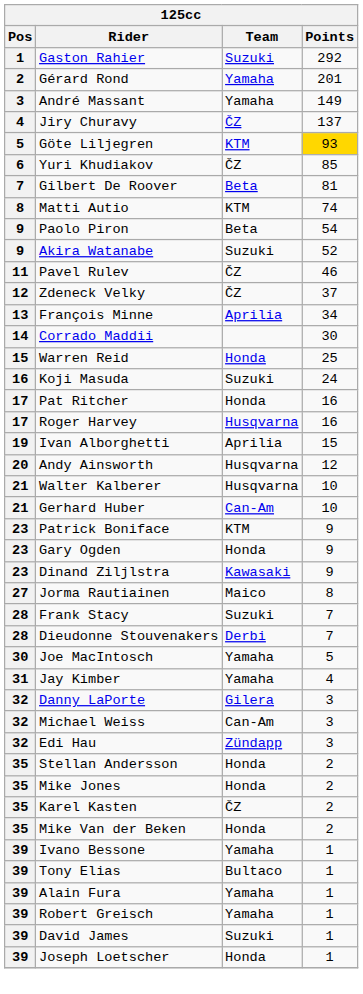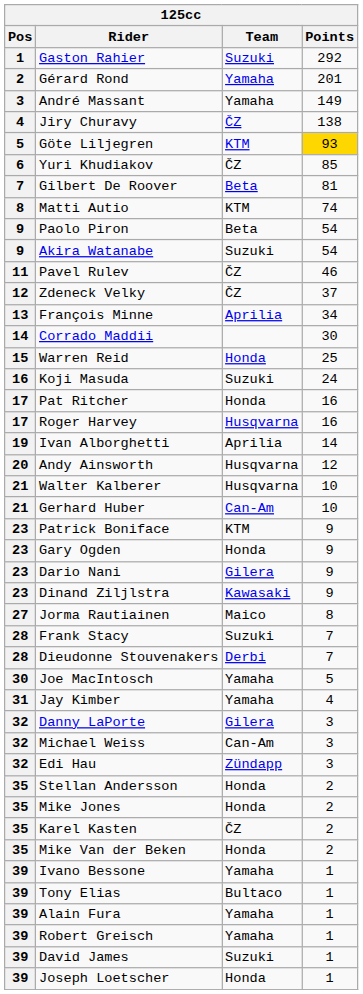Jiry Churavy | Points: 137 -> 138
Akira Watanabe | Points: 52 -> 54
Ivan Alborghetti | Points: 15 -> 14
+ row: 23 | Dario Nani | Gilera | 9
